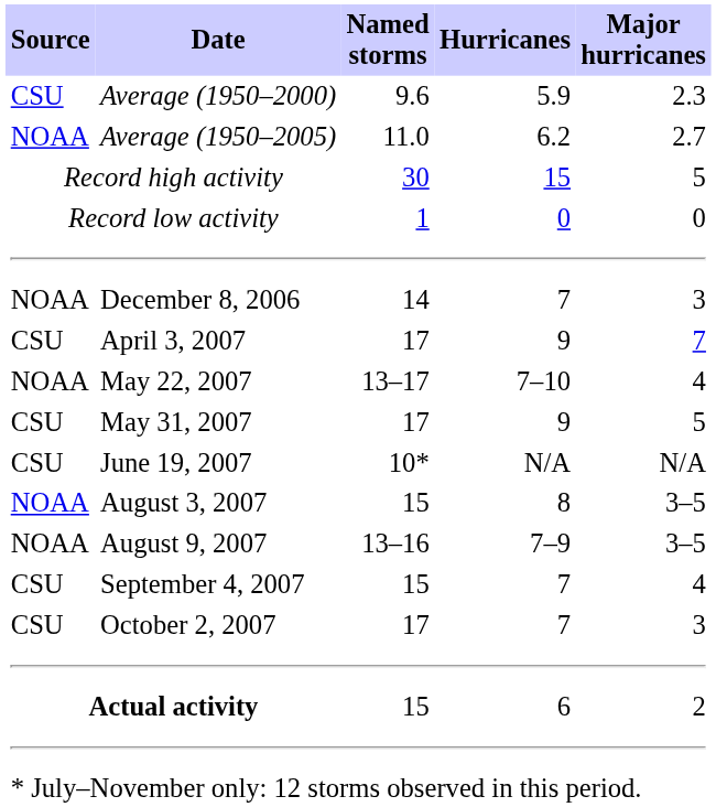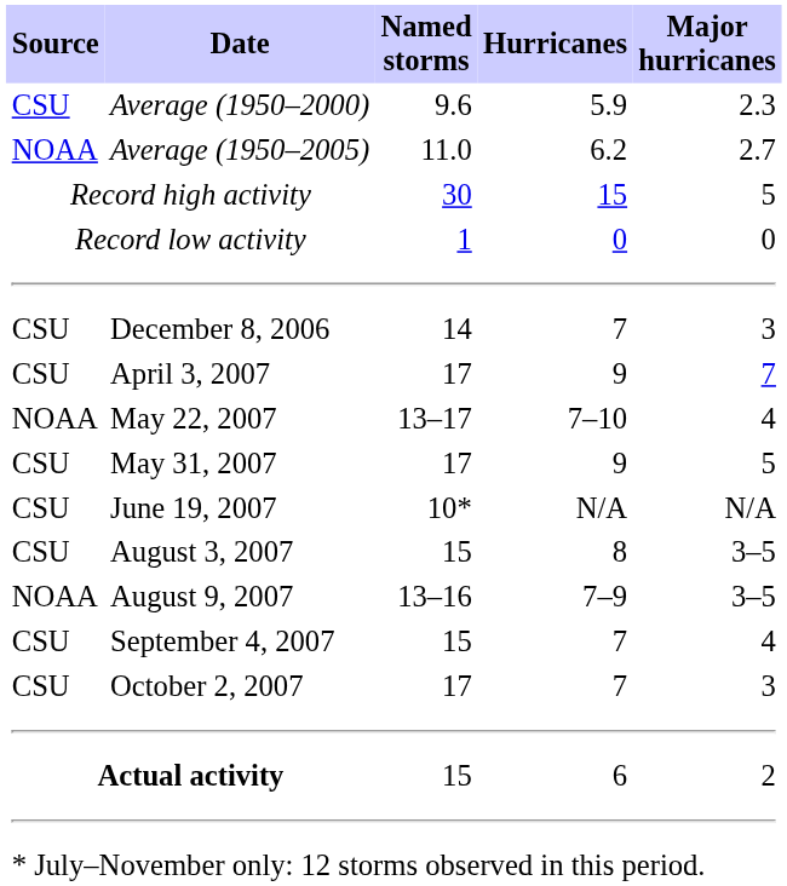December 8, 2006 | Source: NOAA -> CSU
August 3, 2007 | Source: NOAA -> CSU
